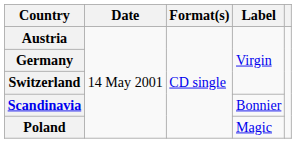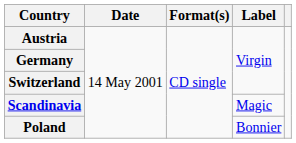Scandinavia | Label: Bonnier -> Magic
Poland | Label: Magic -> Bonnier
